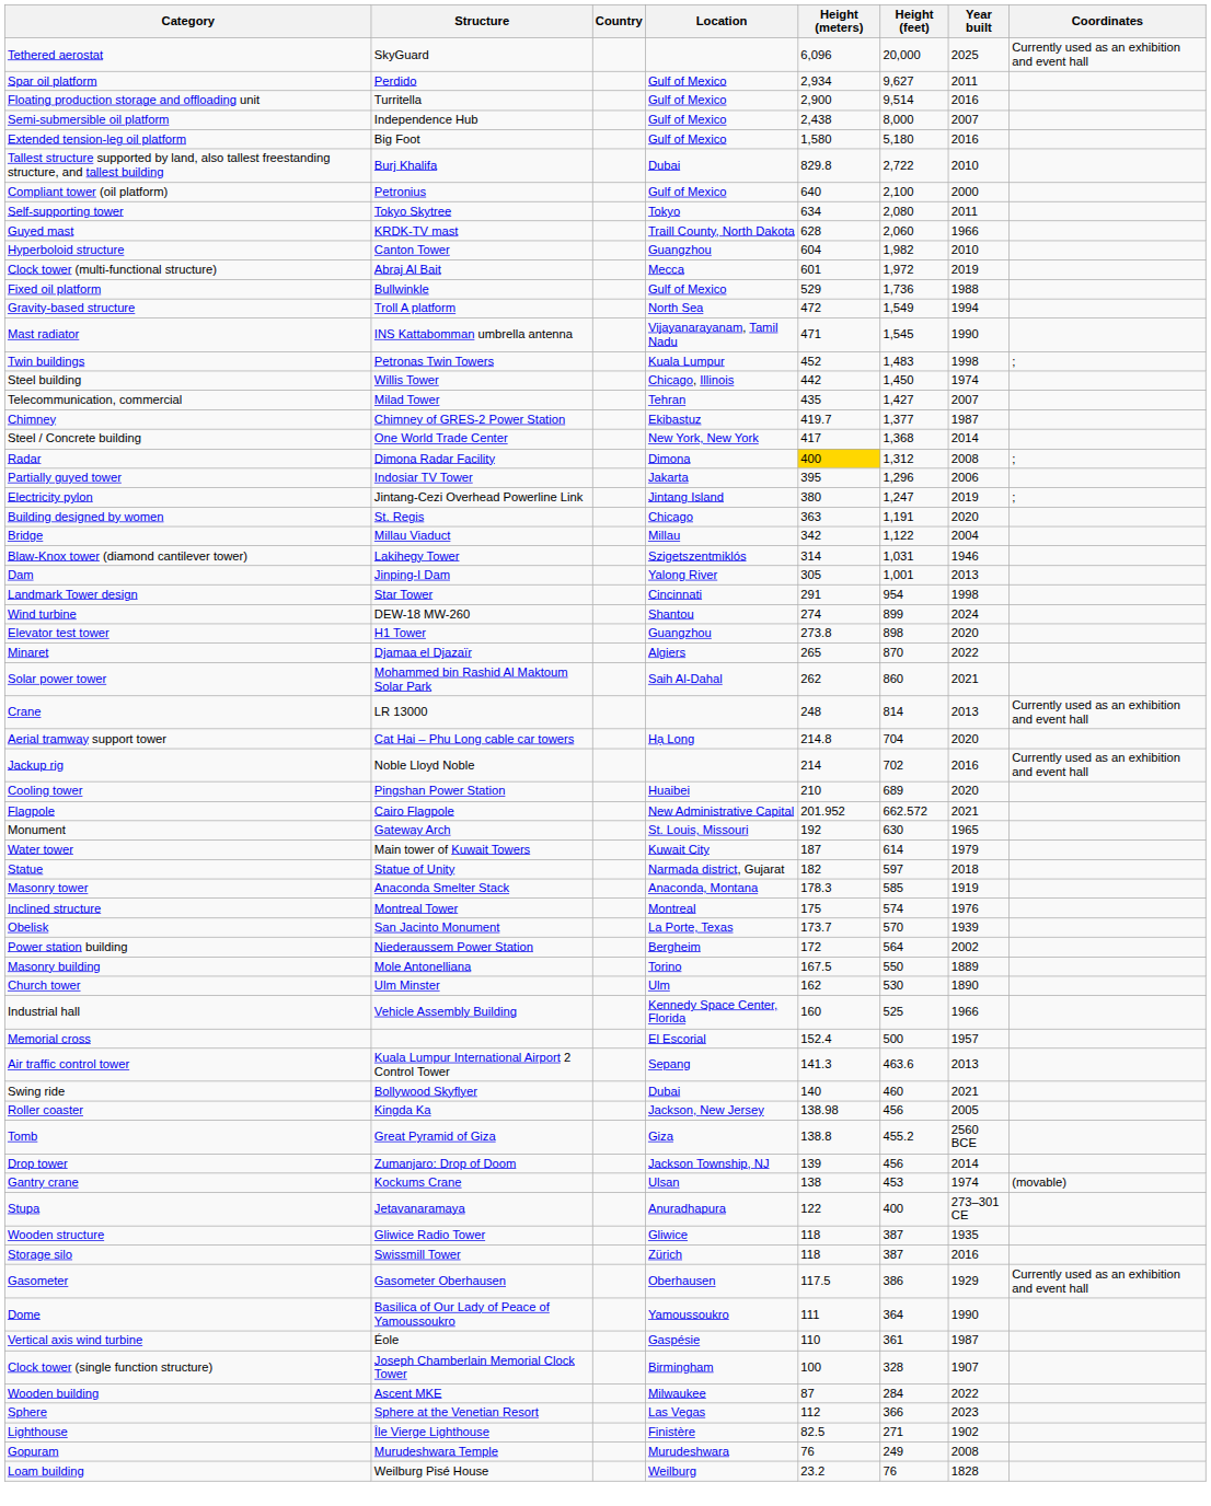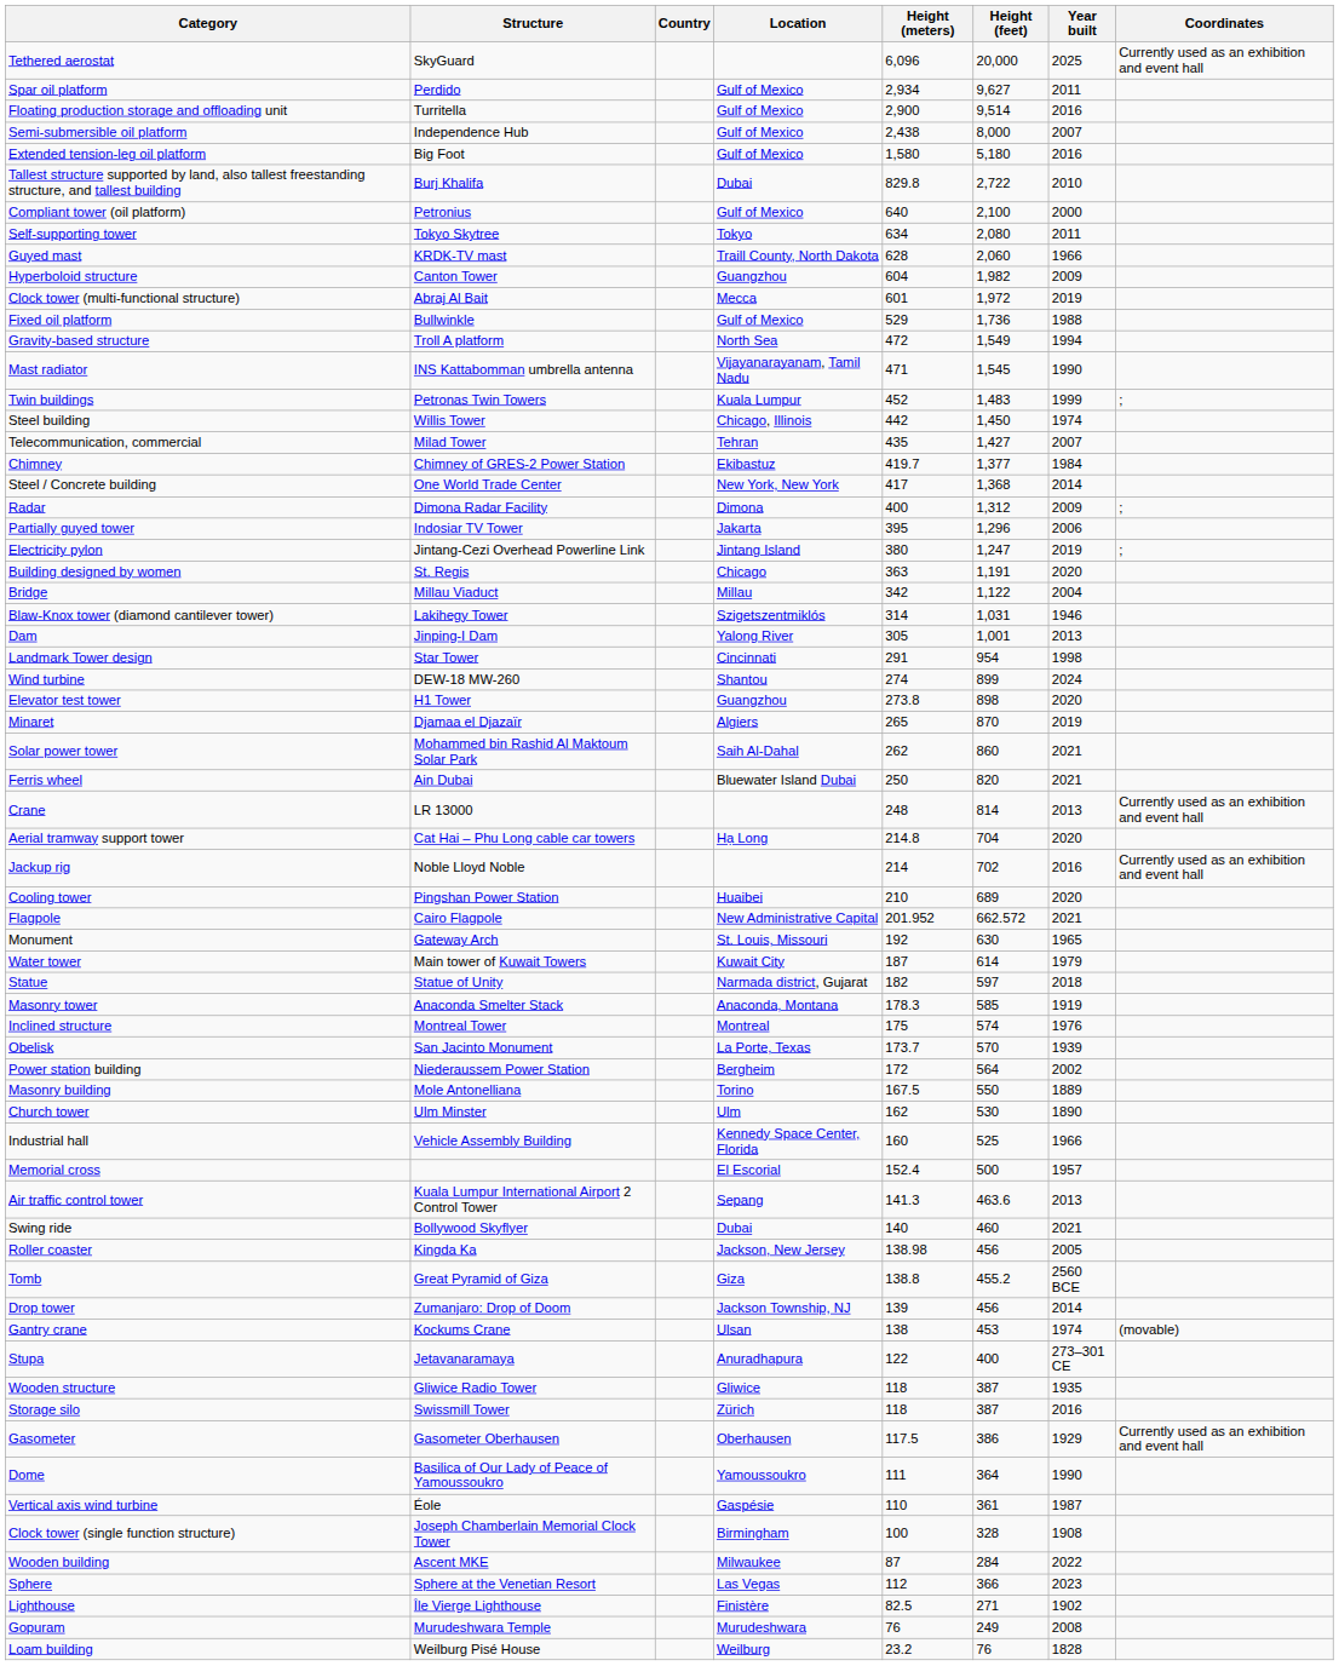Hyperboloid structure | Year built: 2010 -> 2009
Twin buildings | Year built: 1998 -> 1999
Chimney | Year built: 1987 -> 1984
Radar | Height (meters): gold background -> no background
Radar | Year built: 2008 -> 2009
Minaret | Year built: 2022 -> 2019
+ row: Ferris wheel | Ain Dubai | Bluewater Island Dubai | 250 | 820 | 2021
Clock tower (single function structure) | Year built: 1907 -> 1908
